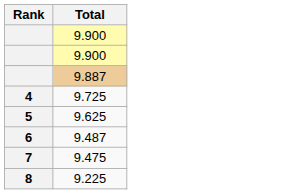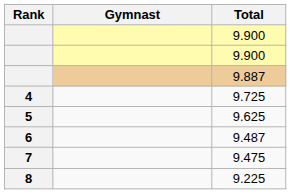+ column: Gymnast
